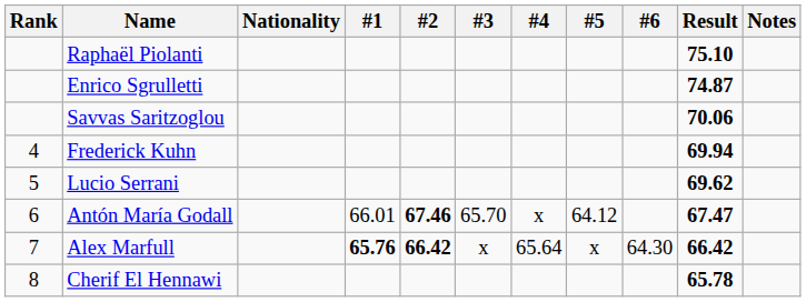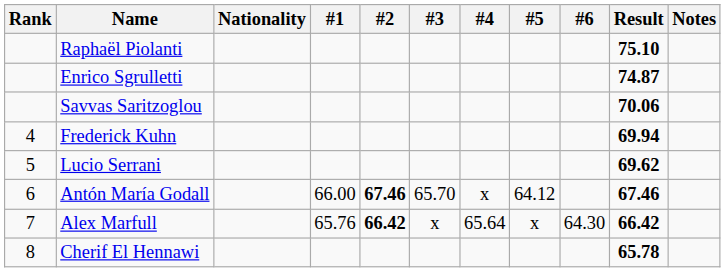Antón María Godall | #1: 66.01 -> 66.00
Antón María Godall | Result: 67.47 -> 67.46
Alex Marfull | #1: bold -> normal
